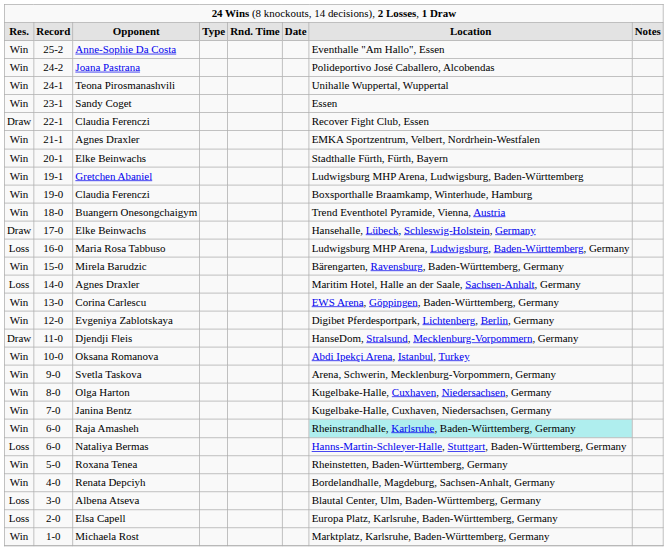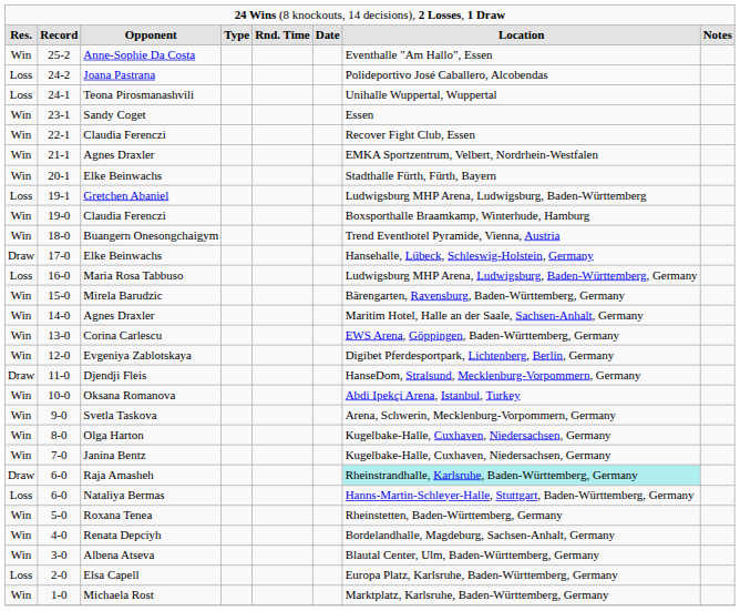24-2 | column 1: Win -> Loss
24-1 | column 1: Win -> Loss
22-1 | column 1: Draw -> Win
19-1 | column 1: Win -> Loss
14-0 | column 1: Loss -> Win
6-0 / Raja Amasheh | column 1: Win -> Draw
3-0 | column 1: Loss -> Win
